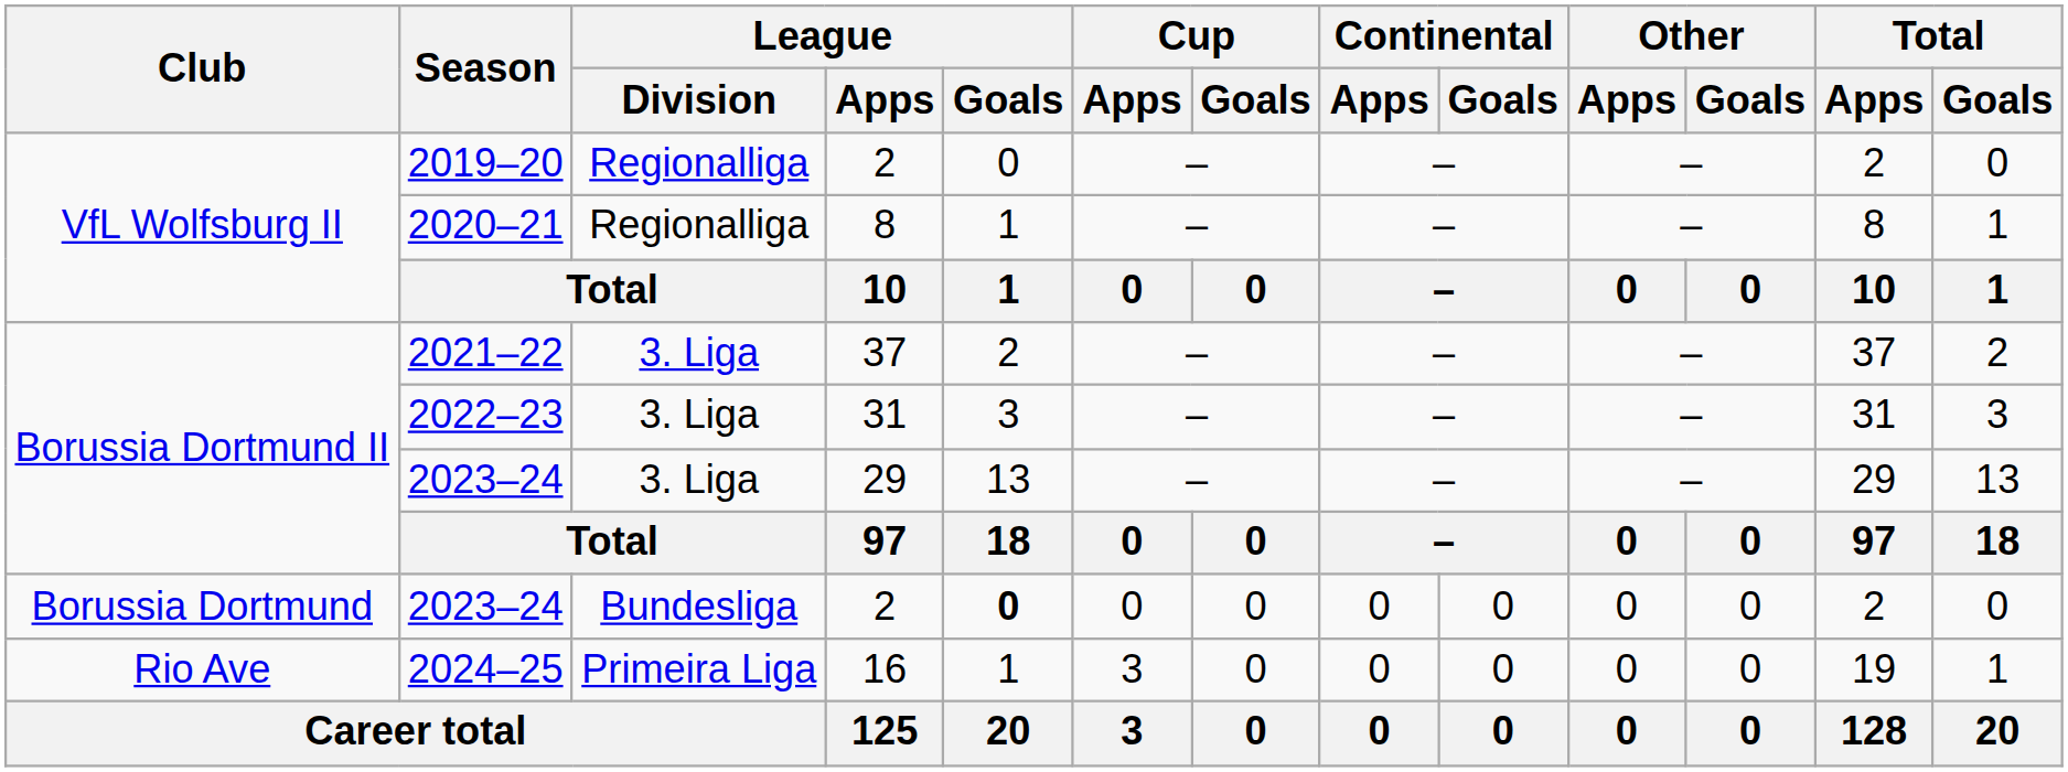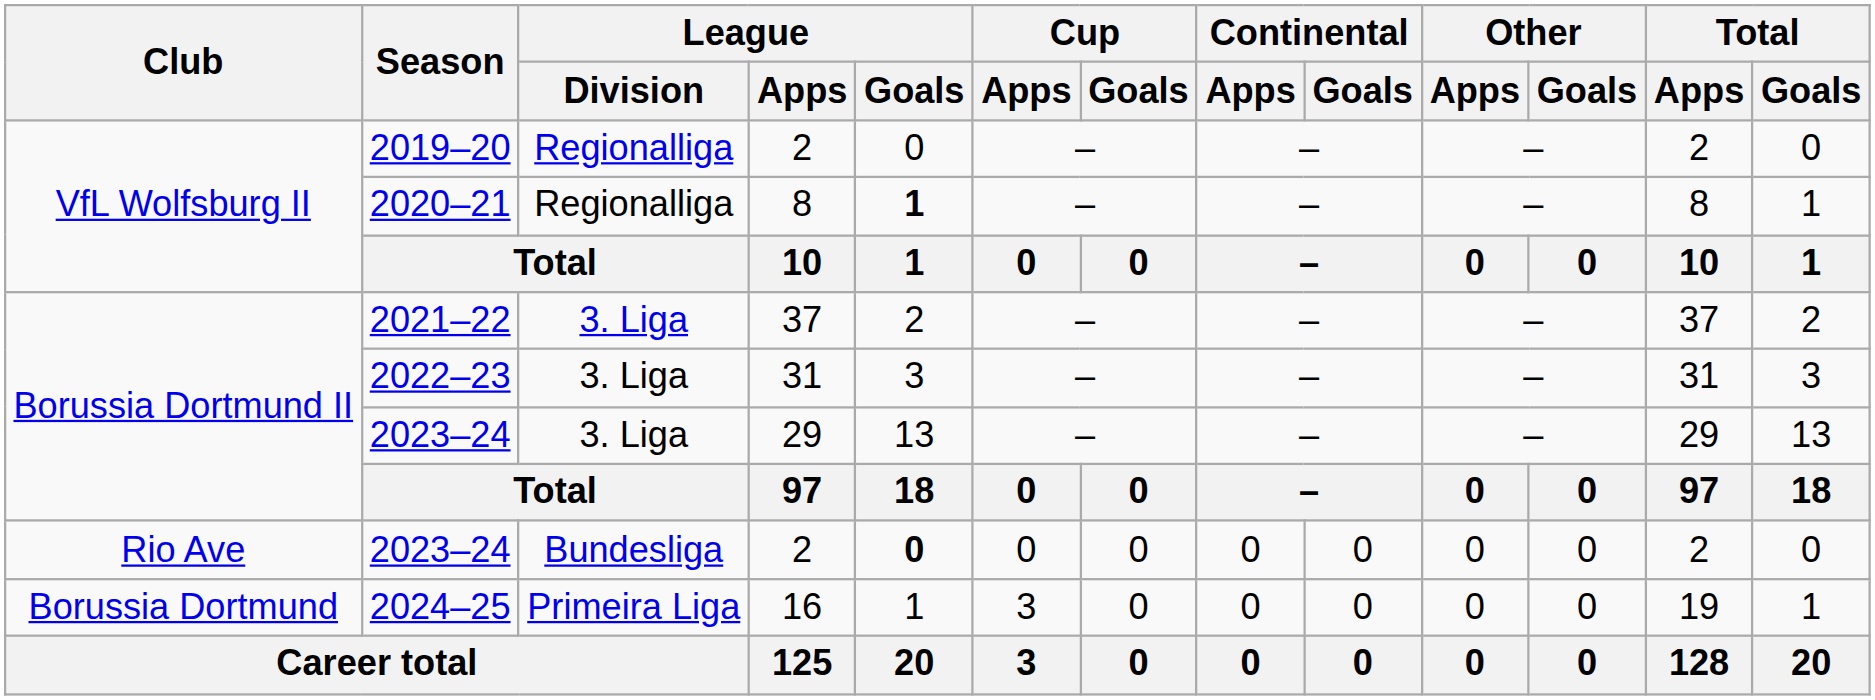2020–21 | League / Goals: normal -> bold
2023–24 / 2 | Club: Borussia Dortmund -> Rio Ave
2024–25 | Club: Rio Ave -> Borussia Dortmund
